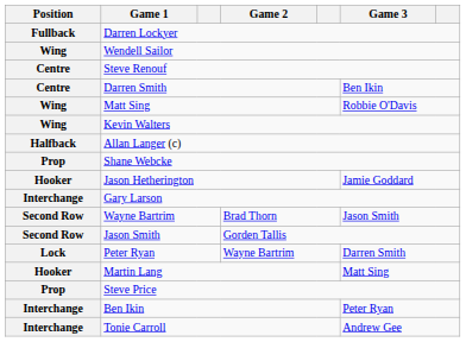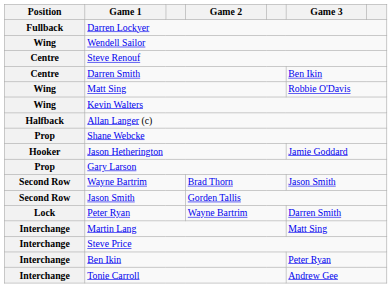Gary Larson | Position: Interchange -> Prop
Martin Lang | Position: Hooker -> Interchange
Steve Price | Position: Prop -> Interchange
